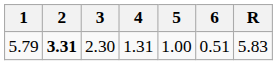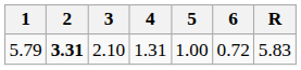5.79 | 3: 2.30 -> 2.10
5.79 | 6: 0.51 -> 0.72
